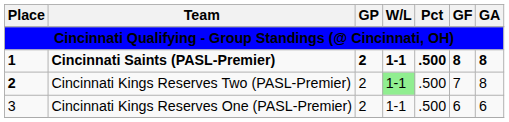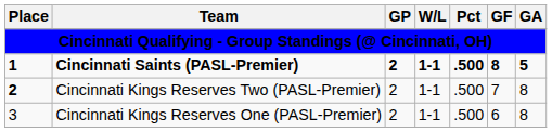Cincinnati Saints (PASL-Premier) | GA: 8 -> 5
Cincinnati Kings Reserves Two (PASL-Premier) | W/L: lightgreen background -> no background
Cincinnati Kings Reserves One (PASL-Premier) | GA: 6 -> 8
